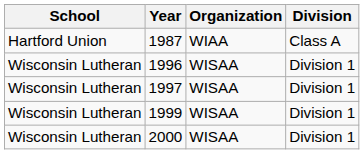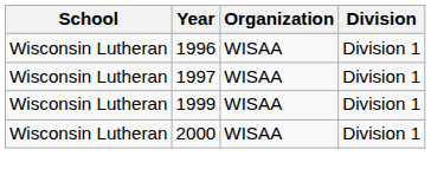- row: Hartford Union | 1987 | WIAA | Class A
